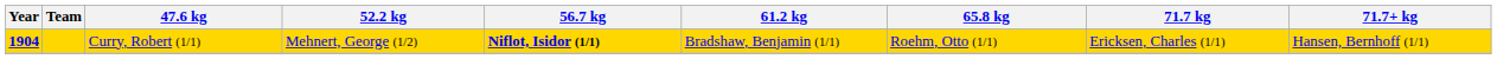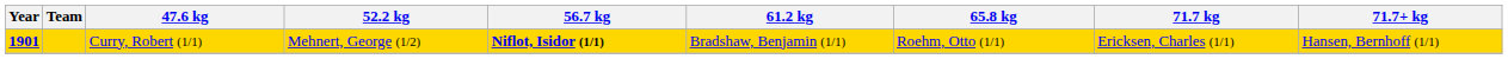Curry, Robert (1/1) | Year: 1904 -> 1901
